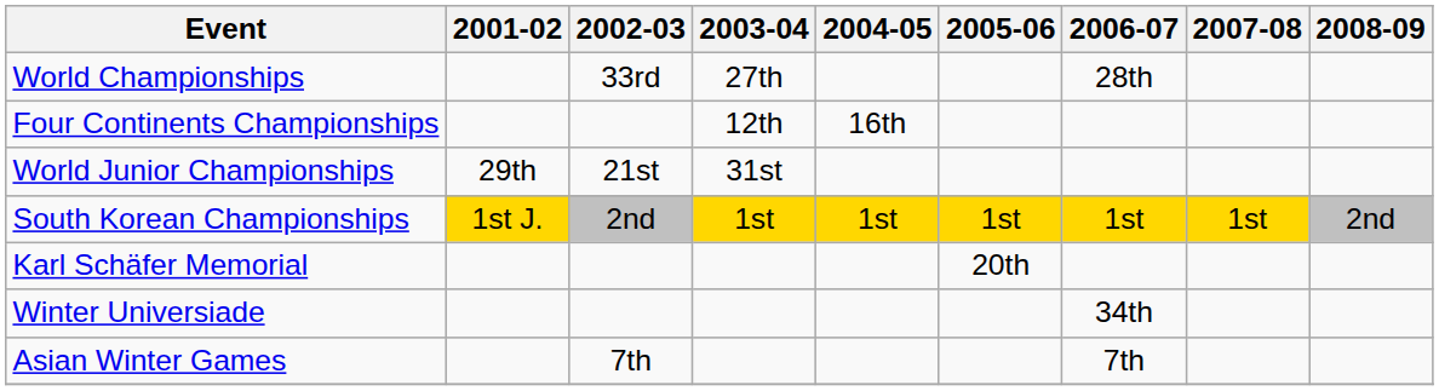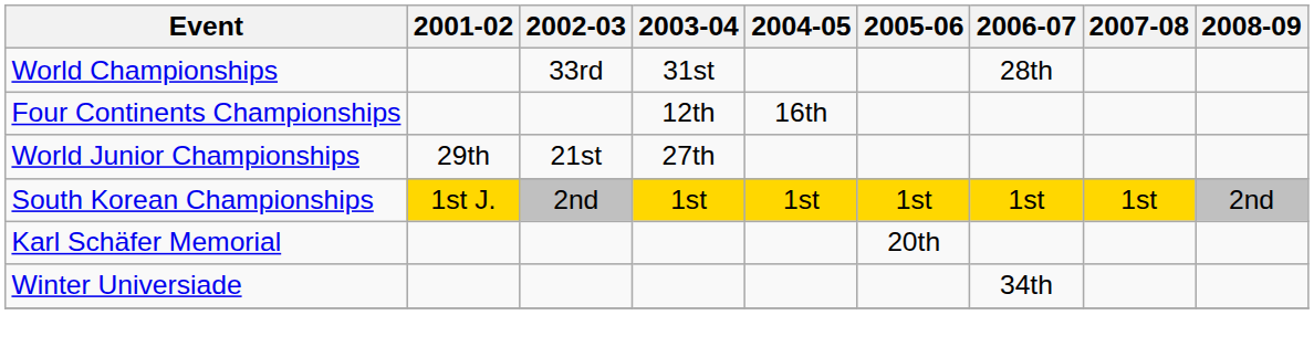World Championships | 2003-04: 27th -> 31st
World Junior Championships | 2003-04: 31st -> 27th
- row: Asian Winter Games | 7th | 7th
